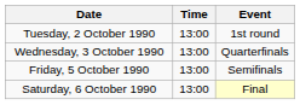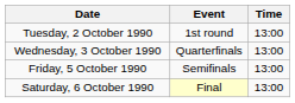columns swapped: Time <-> Event
